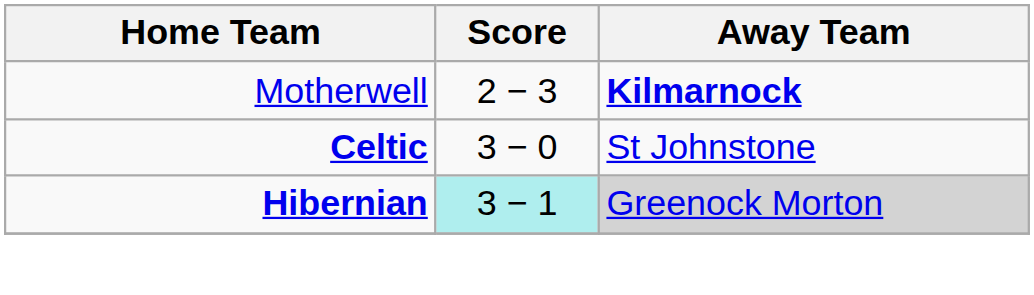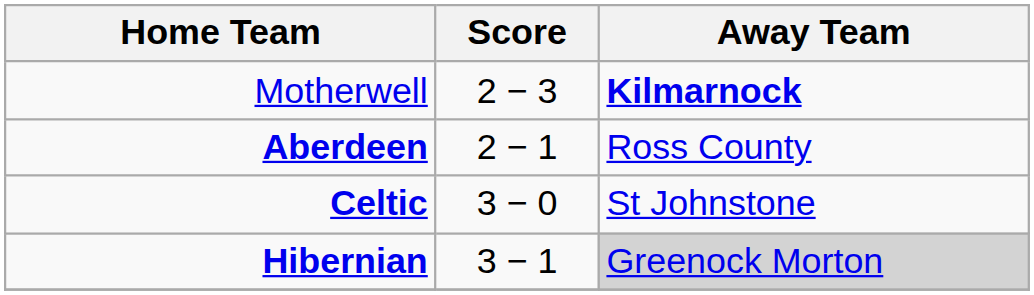+ row: Aberdeen | 2 − 1 | Ross County
Hibernian | Score: paleturquoise background -> no background
